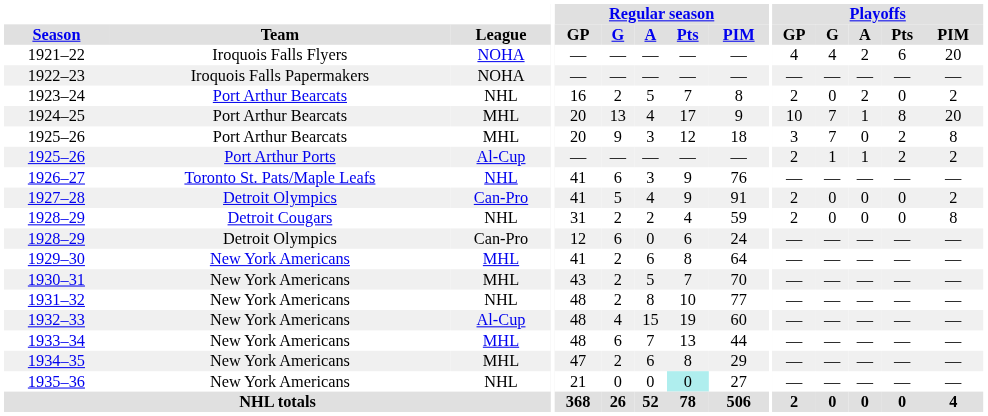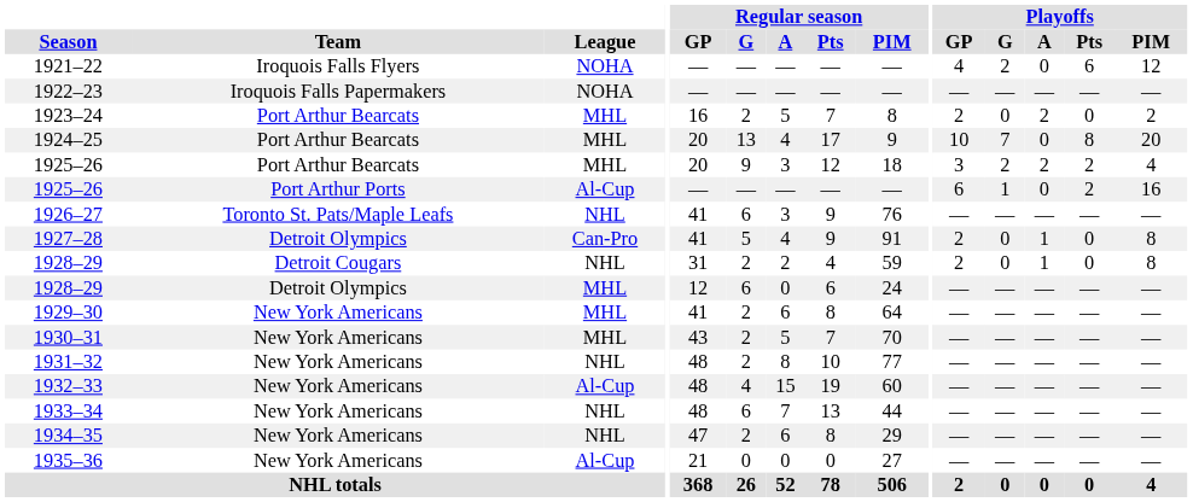1921–22 | Playoffs / G: 4 -> 2
1921–22 | Playoffs / A: 2 -> 0
1921–22 | Playoffs / PIM: 20 -> 12
1923–24 | League: NHL -> MHL
1924–25 | Playoffs / A: 1 -> 0
1925–26 / Port Arthur Bearcats | Playoffs / G: 7 -> 2
1925–26 / Port Arthur Bearcats | Playoffs / A: 0 -> 2
1925–26 / Port Arthur Bearcats | Playoffs / PIM: 8 -> 4
1925–26 / Port Arthur Ports | Playoffs / GP: 2 -> 6
1925–26 / Port Arthur Ports | Playoffs / A: 1 -> 0
1925–26 / Port Arthur Ports | Playoffs / PIM: 2 -> 16
1927–28 | Playoffs / A: 0 -> 1
1927–28 | Playoffs / PIM: 2 -> 8
1928–29 / Detroit Cougars | Playoffs / A: 0 -> 1
1928–29 / Detroit Olympics | League: Can-Pro -> MHL
1933–34 | League: MHL -> NHL
1934–35 | League: MHL -> NHL
1935–36 | League: NHL -> Al-Cup
1935–36 | Regular season / Pts: paleturquoise background -> no background
